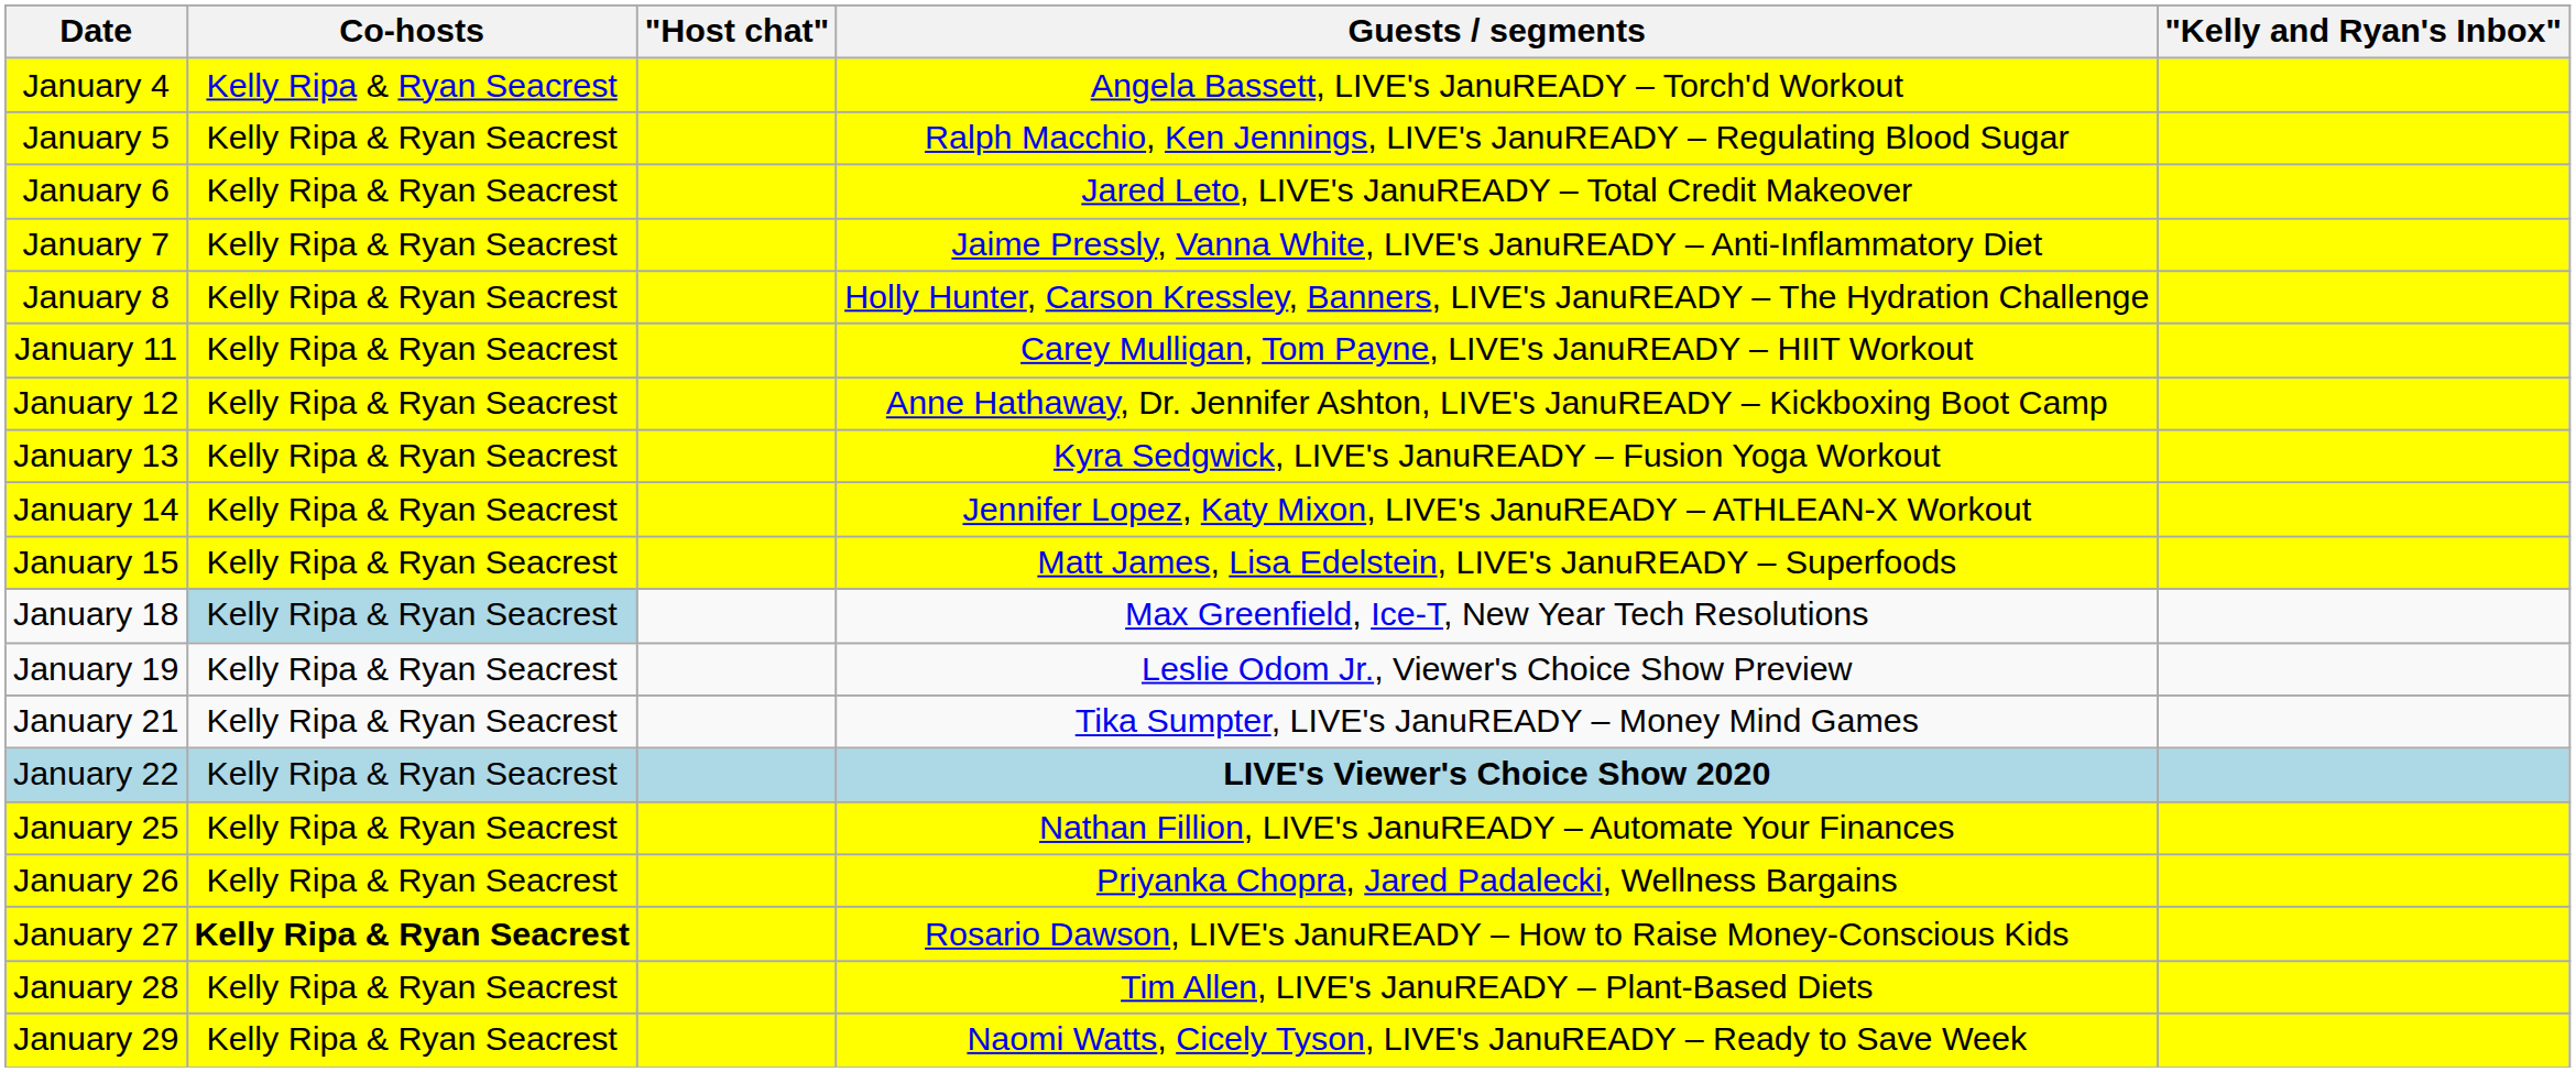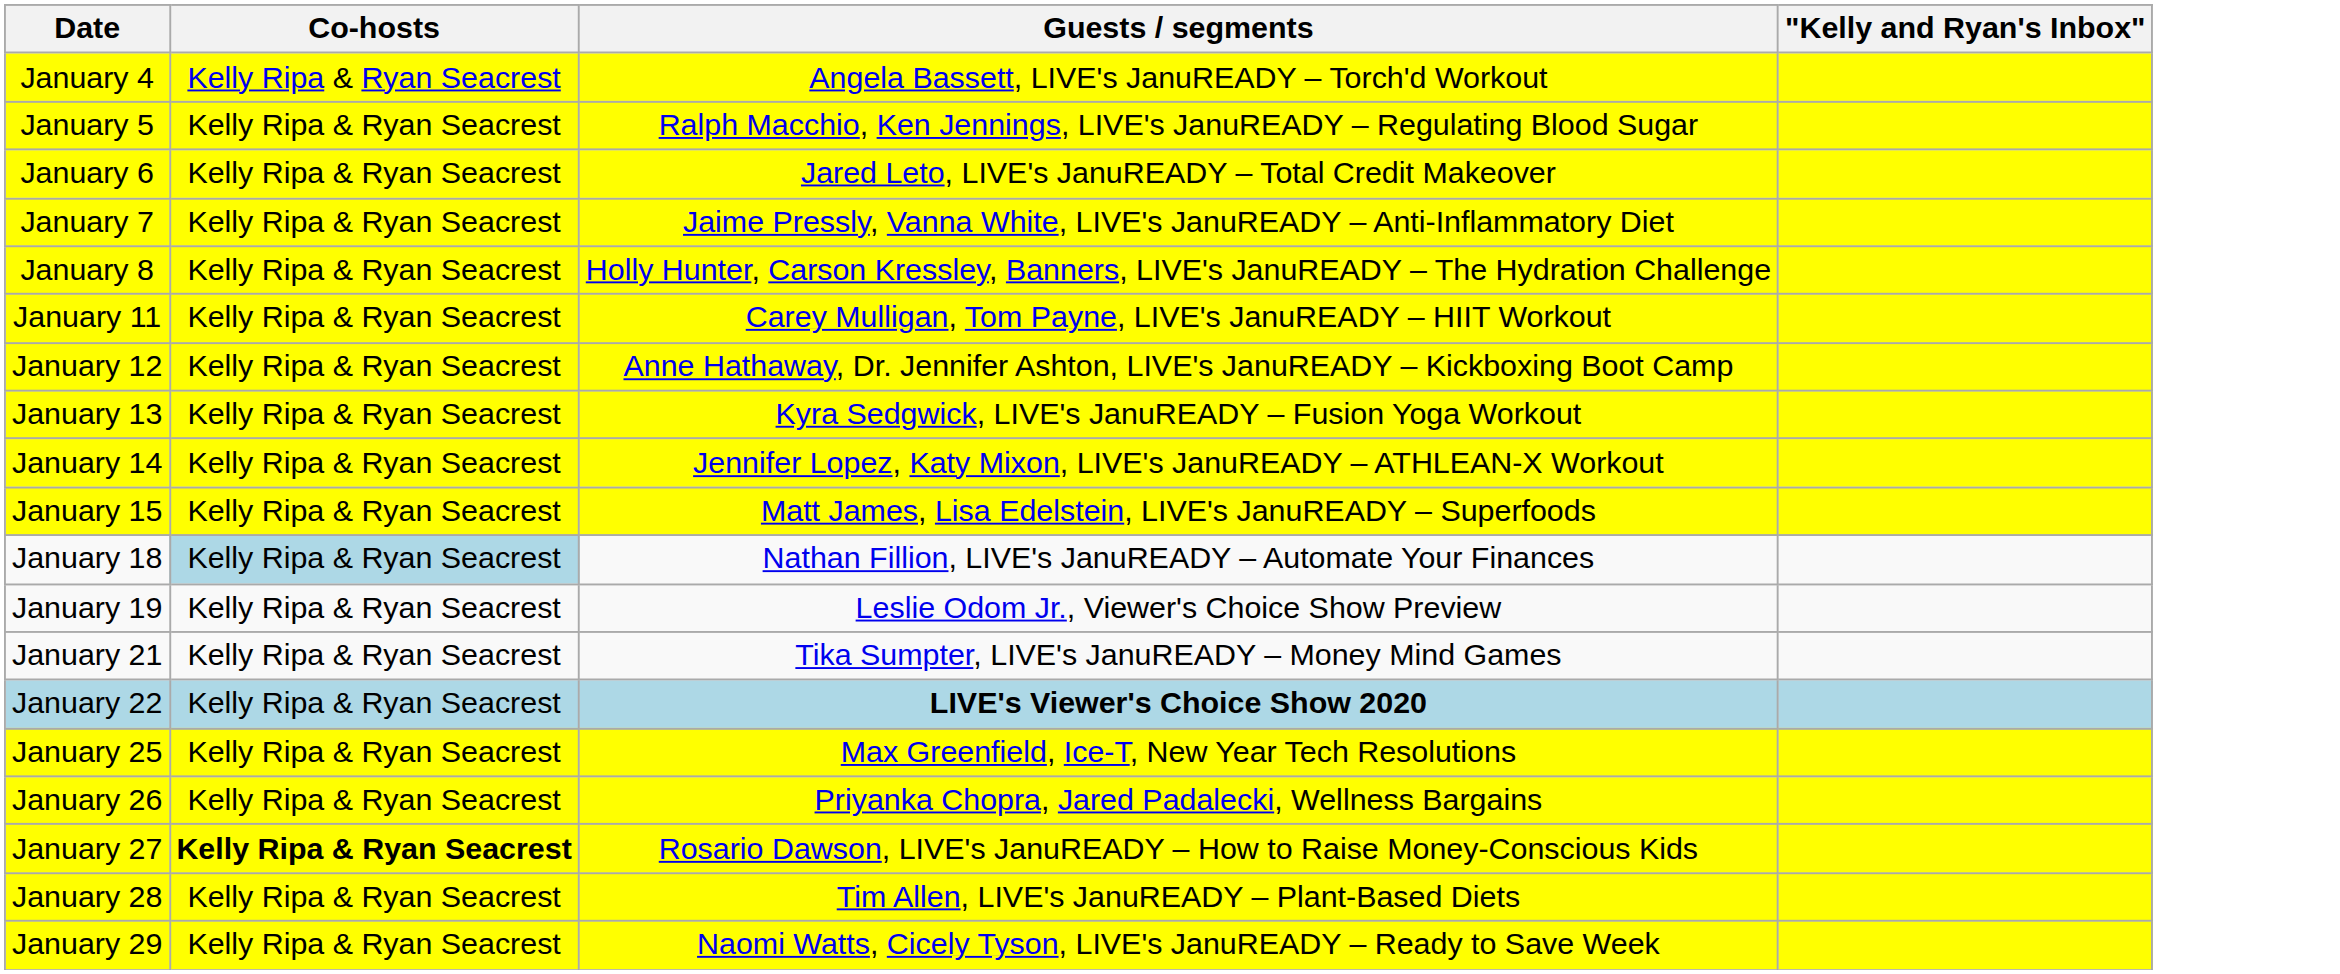- column: "Host chat"
January 18 | Guests / segments: Max Greenfield, Ice-T, New Year Tech Resolutions -> Nathan Fillion, LIVE's JanuREADY – Automate Your Finances
January 25 | Guests / segments: Nathan Fillion, LIVE's JanuREADY – Automate Your Finances -> Max Greenfield, Ice-T, New Year Tech Resolutions
